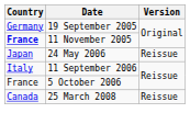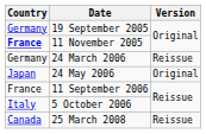+ row: Germany | 24 March 2006 | Reissue
24 May 2006 | Version: Reissue -> Original
11 September 2006 | Country: Italy -> France
5 October 2006 | Country: France -> Italy
